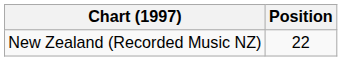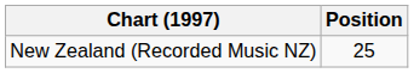New Zealand (Recorded Music NZ) | Position: 22 -> 25
